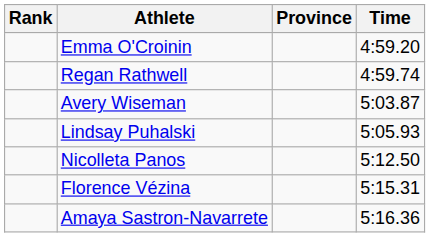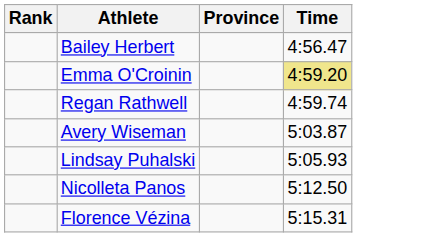+ row: Bailey Herbert | 4:56.47
Emma O'Croinin | Time: no background -> khaki background
- row: Amaya Sastron-Navarrete | 5:16.36
